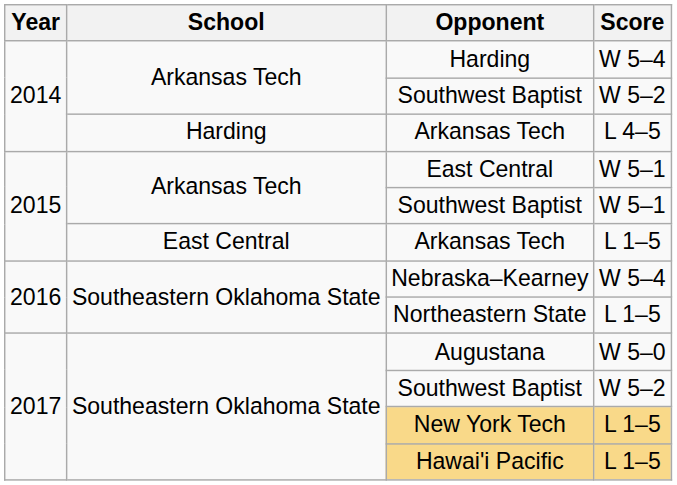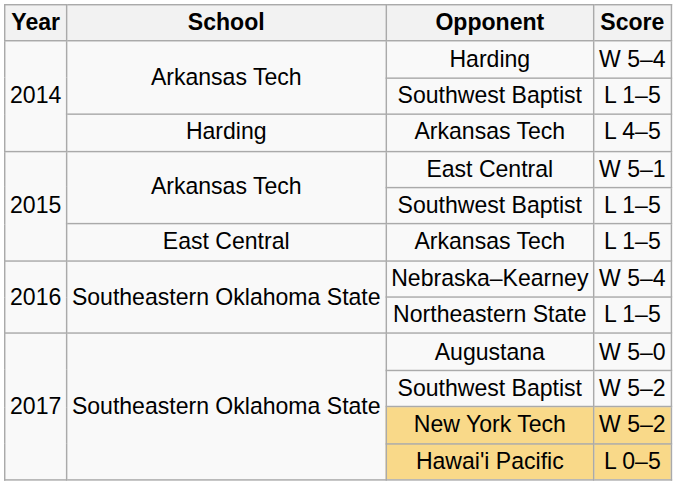2014 / Southwest Baptist | Score: W 5–2 -> L 1–5
2015 / Southwest Baptist | Score: W 5–1 -> L 1–5
New York Tech | Score: L 1–5 -> W 5–2
Hawai'i Pacific | Score: L 1–5 -> L 0–5
